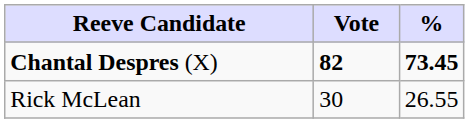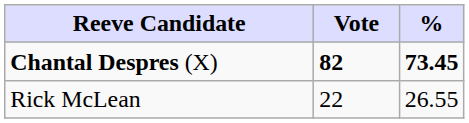Rick McLean | Vote: 30 -> 22
